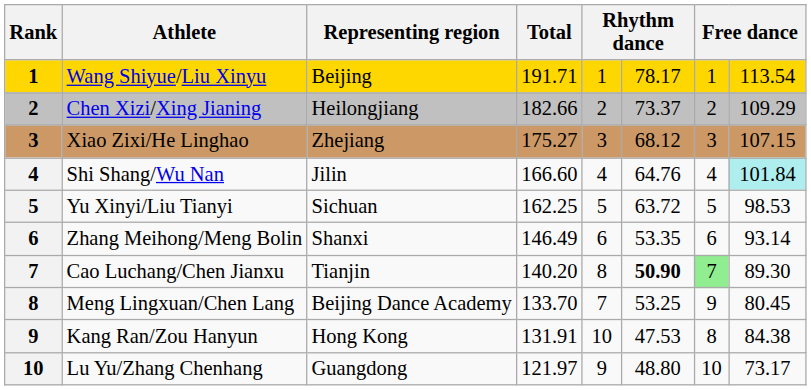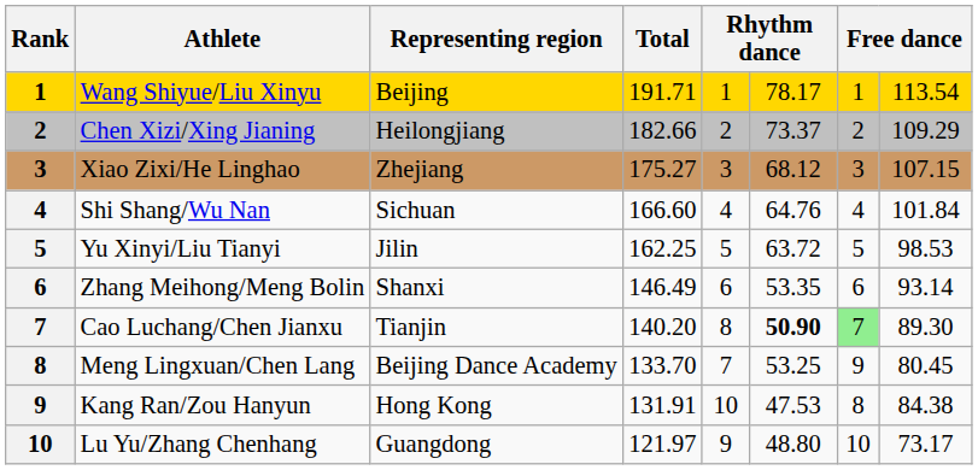Shi Shang/Wu Nan | Representing region: Jilin -> Sichuan
Shi Shang/Wu Nan | column 8: paleturquoise background -> no background
Yu Xinyi/Liu Tianyi | Representing region: Sichuan -> Jilin
